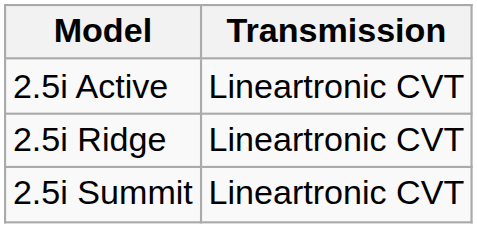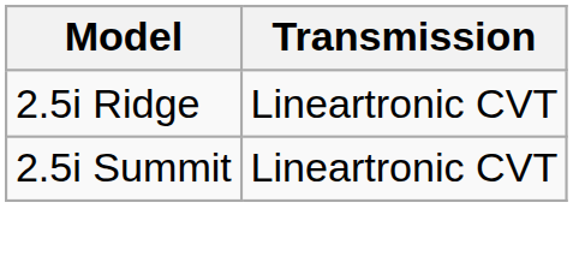- row: 2.5i Active | Lineartronic CVT
